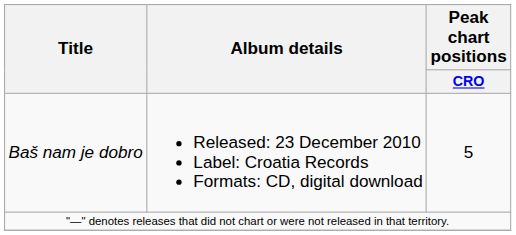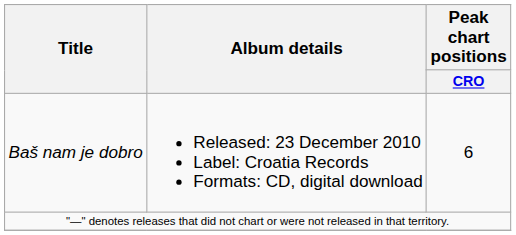Baš nam je dobro | Peak chart positions / CRO: 5 -> 6
